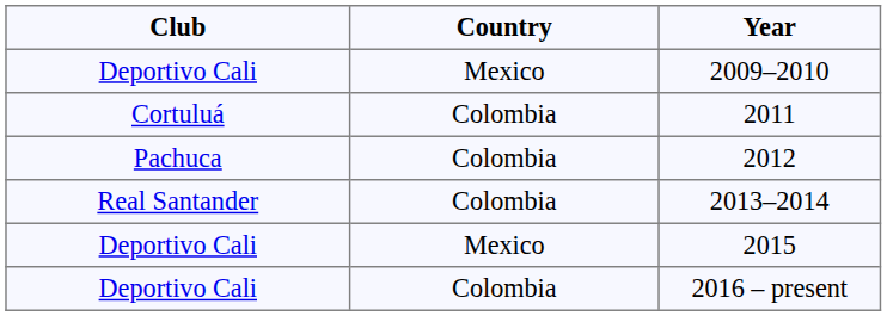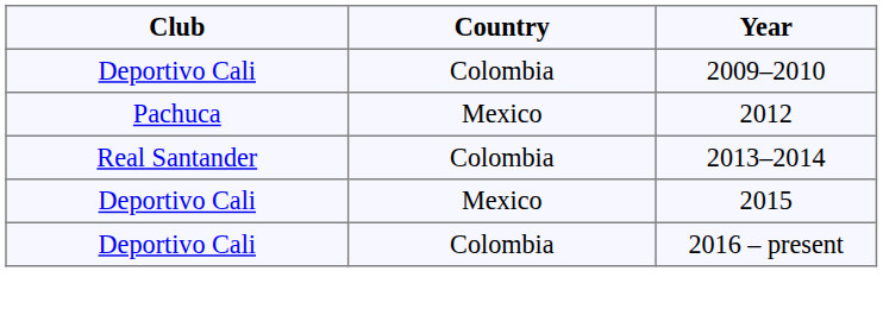2009–2010 | Country: Mexico -> Colombia
- row: Cortuluá | Colombia | 2011
2012 | Country: Colombia -> Mexico
